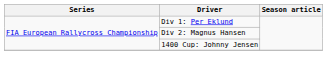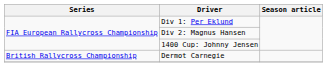+ row: British Rallycross Championship | Dermot Carnegie
